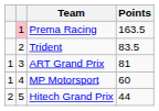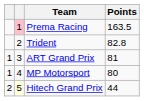Trident | Points: 83.5 -> 82.8
MP Motorsport | Points: 60 -> 80
Hitech Grand Prix | column 2: no background -> lightyellow background
